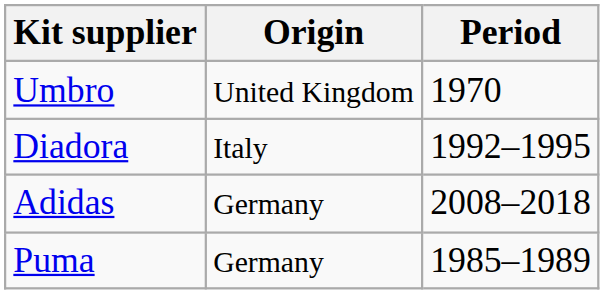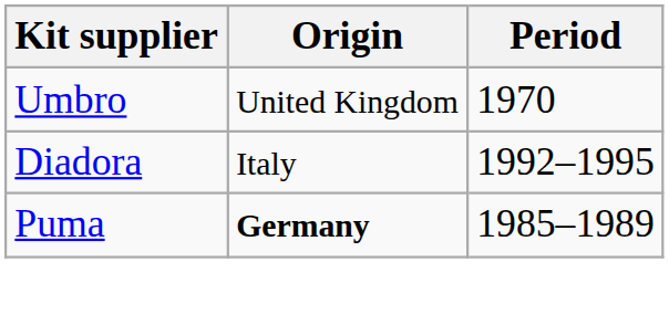- row: Adidas | Germany | 2008–2018
Puma | Origin: normal -> bold
